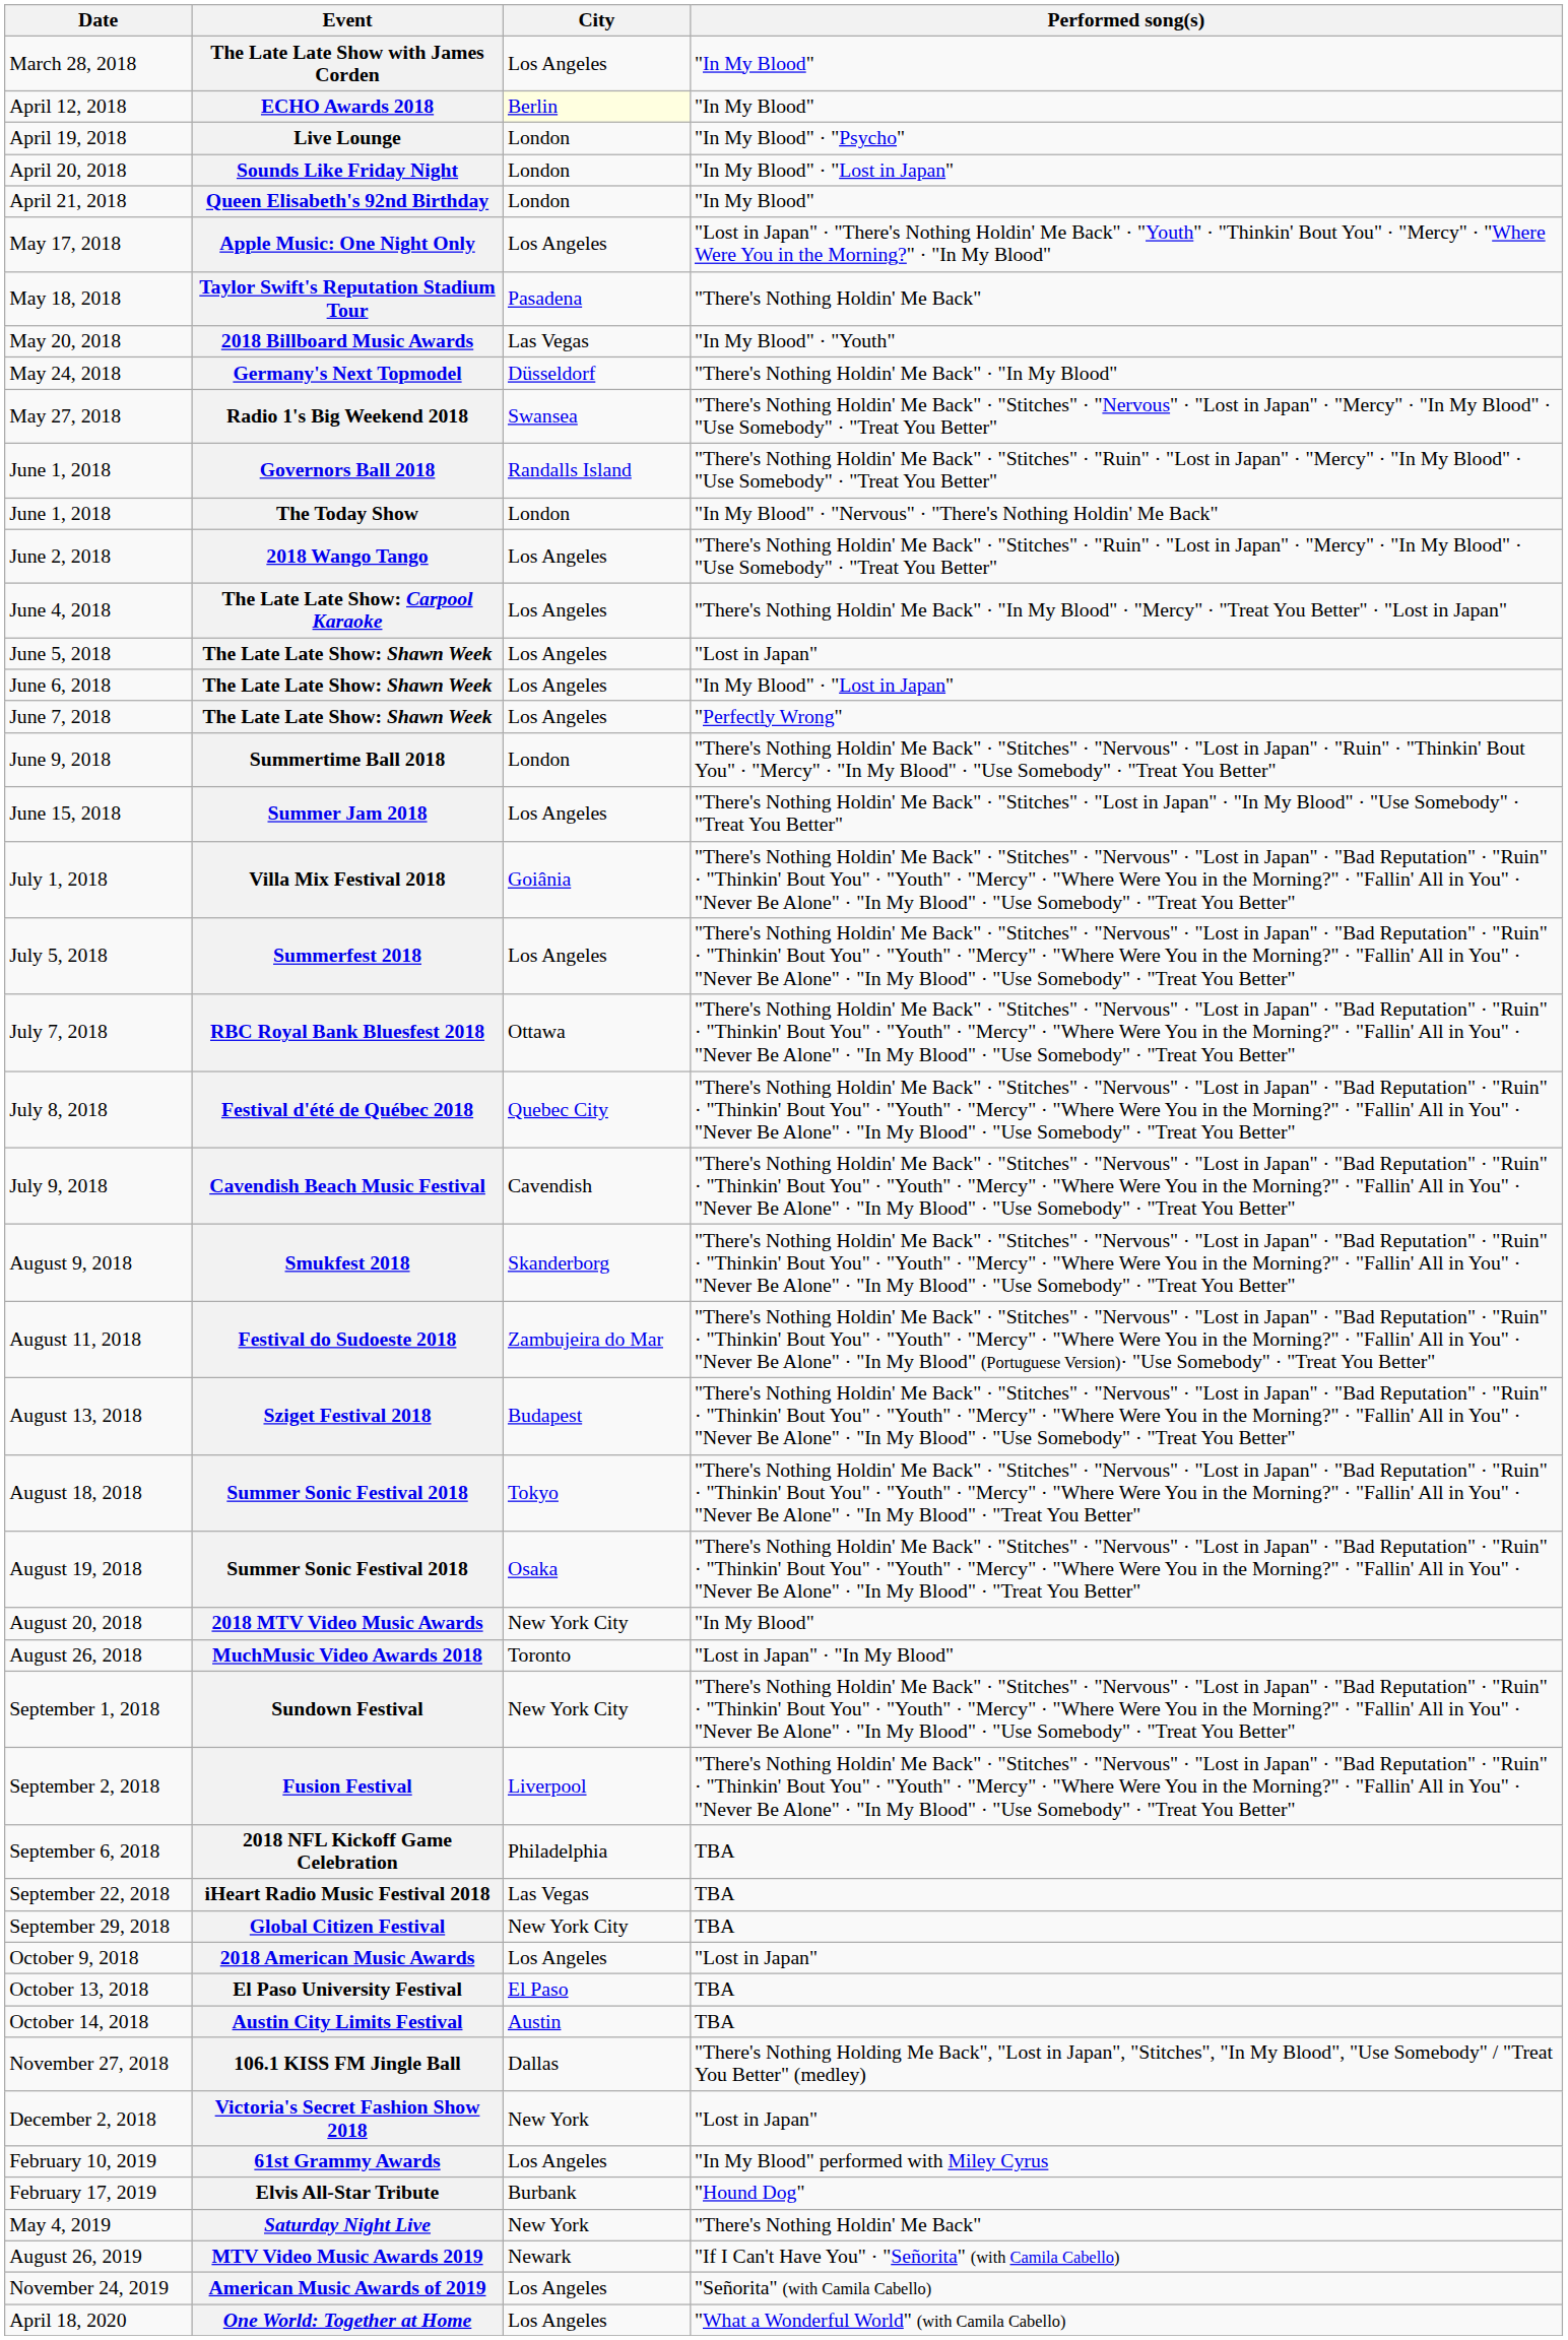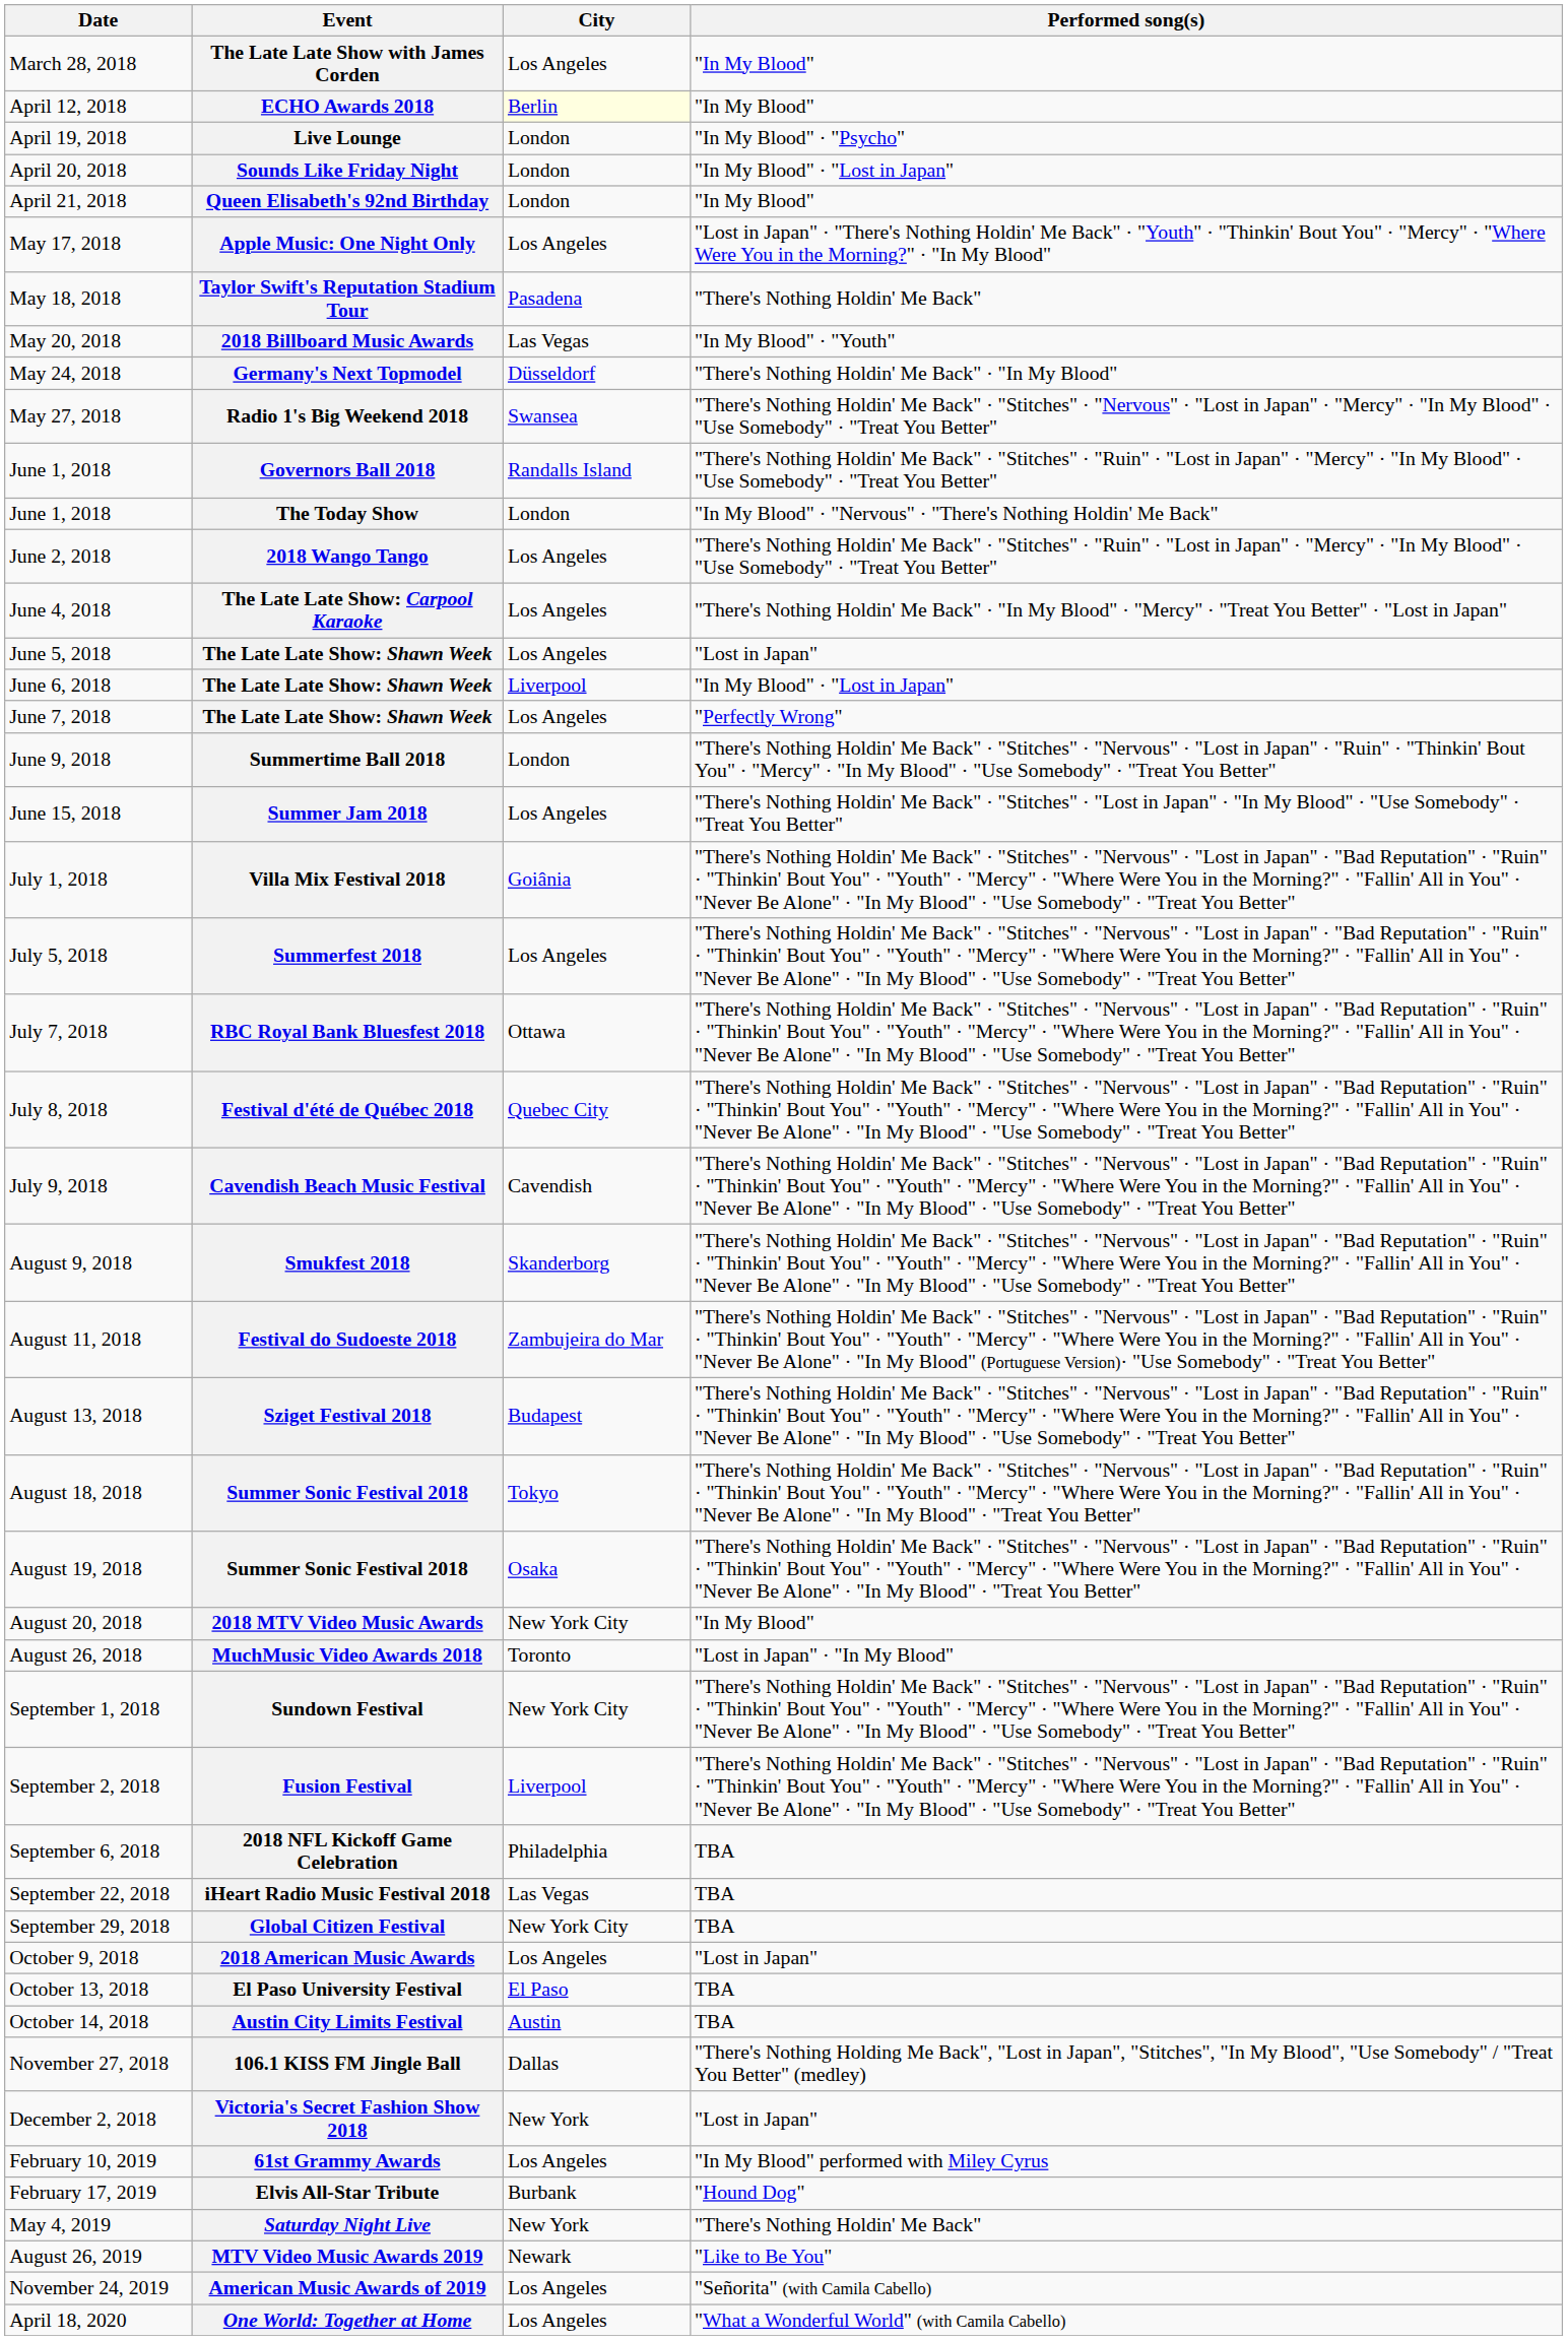June 6, 2018 / The Late Late Show: Shawn Week | City: Los Angeles -> Liverpool
MTV Video Music Awards 2019 | Performed song(s): "If I Can't Have You" · "Señorita" (with Camila Cabello) -> "Like to Be You"
